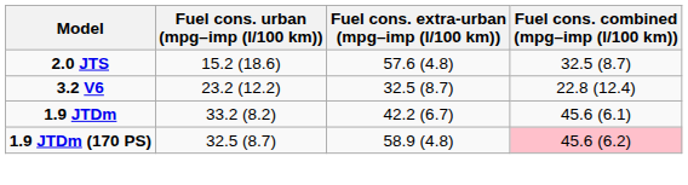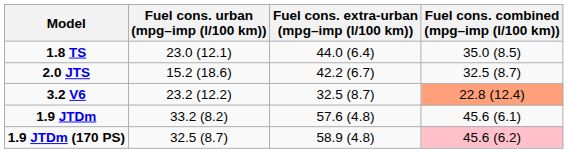+ row: 1.8 TS | 23.0 (12.1) | 44.0 (6.4) | 35.0 (8.5)
2.0 JTS | Fuel cons. extra-urban (mpg–imp (l/100 km)): 57.6 (4.8) -> 42.2 (6.7)
3.2 V6 | Fuel cons. combined (mpg–imp (l/100 km)): no background -> lightsalmon background
1.9 JTDm | Fuel cons. extra-urban (mpg–imp (l/100 km)): 42.2 (6.7) -> 57.6 (4.8)
